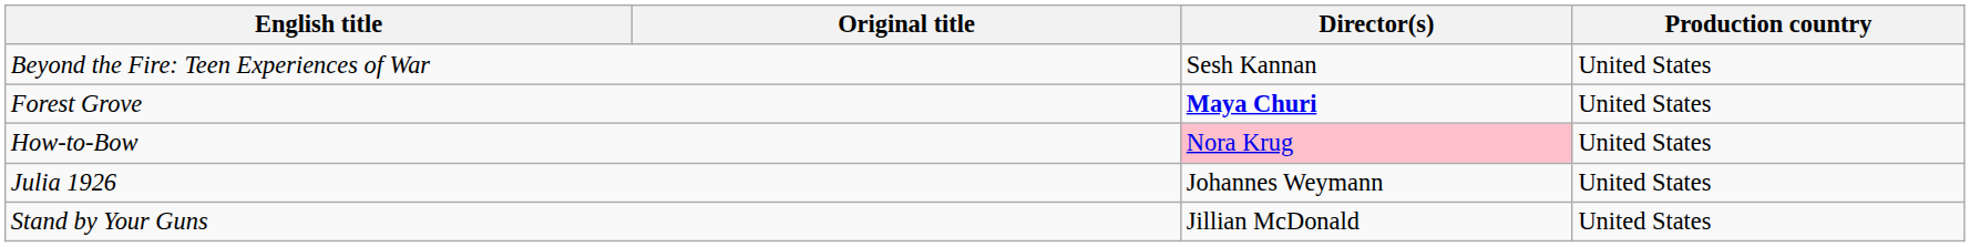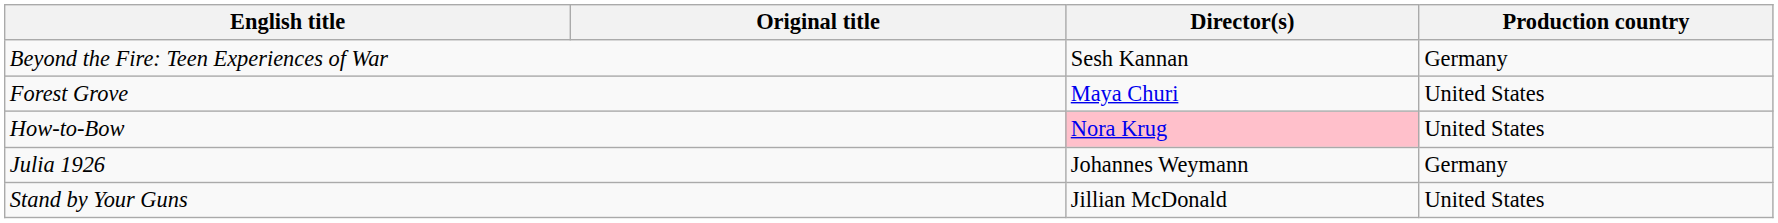Beyond the Fire: Teen Experiences of War | Production country: United States -> Germany
Forest Grove | Director(s): bold -> normal
Julia 1926 | Production country: United States -> Germany
